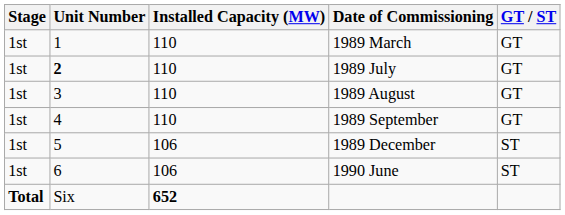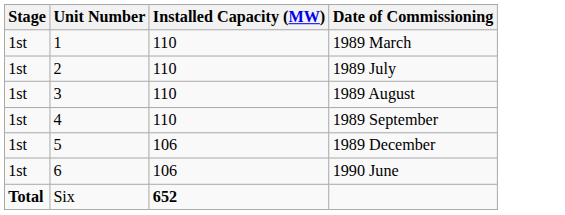- column: GT / ST | GT | GT | GT | GT | ST | ST
1989 July | Unit Number: bold -> normal
